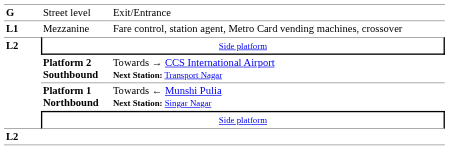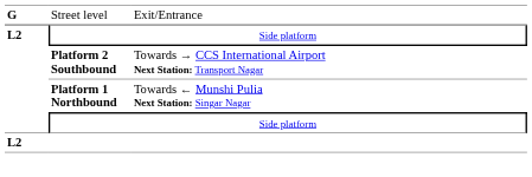- row: L1 | Mezzanine | Fare control, station agent, Metro Card vending machines, crossover
